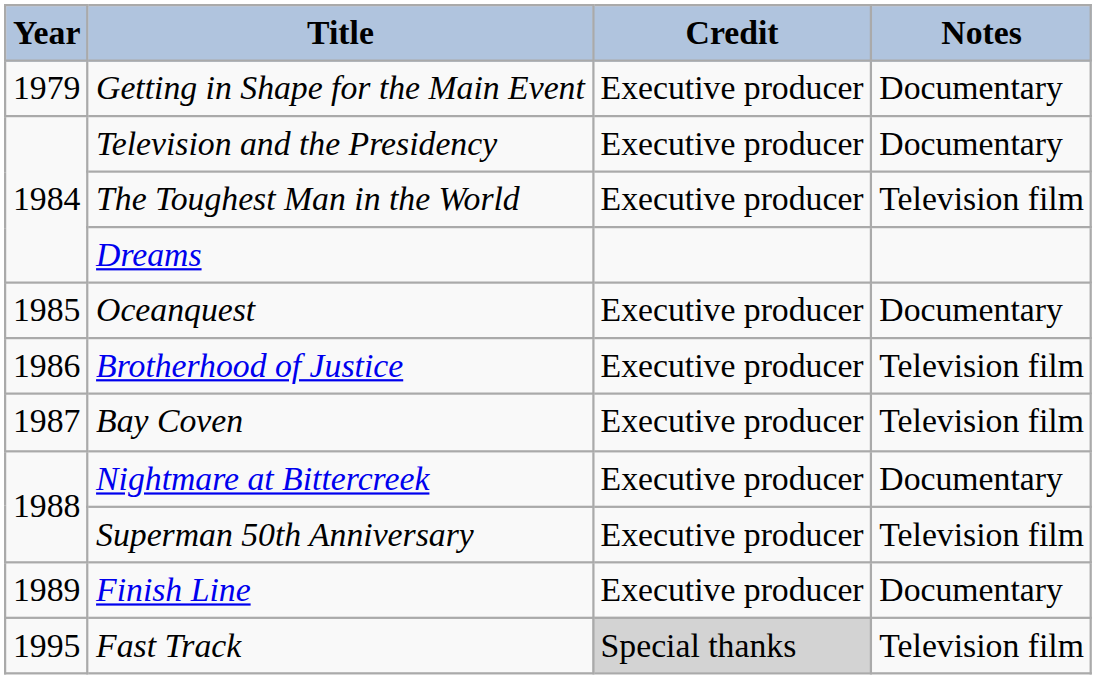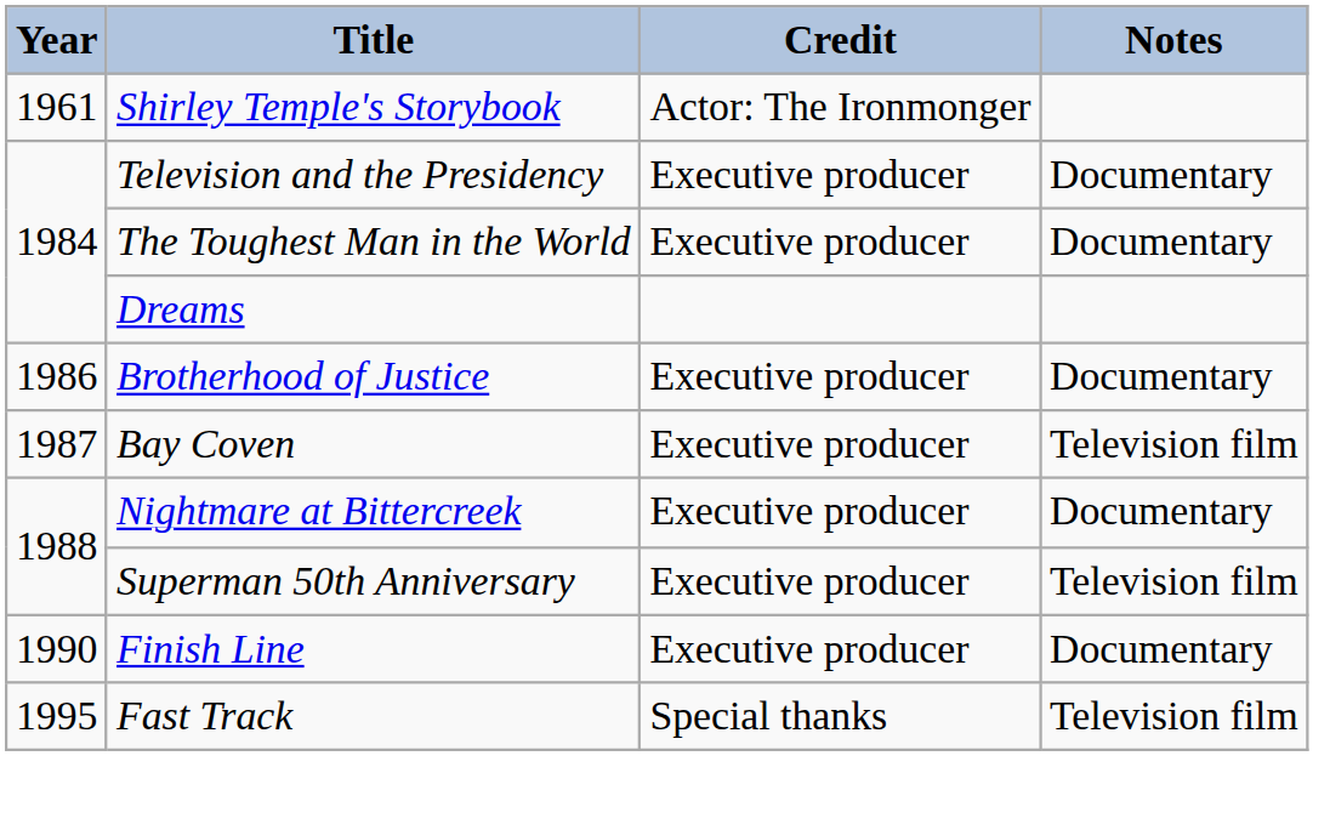+ row: 1961 | Shirley Temple's Storybook | Actor: The Ironmonger
- row: 1979 | Getting in Shape for the Main Event | Executive producer | Documentary
The Toughest Man in the World | Notes: Television film -> Documentary
- row: 1985 | Oceanquest | Executive producer | Documentary
Brotherhood of Justice | Notes: Television film -> Documentary
Finish Line | Year: 1989 -> 1990
Fast Track | Credit: lightgrey background -> no background
